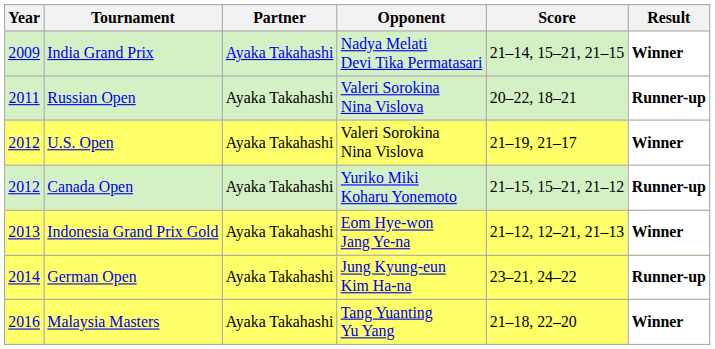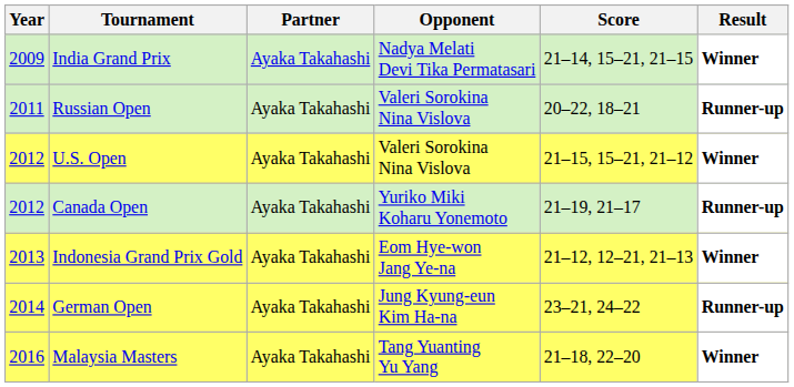U.S. Open | Score: 21–19, 21–17 -> 21–15, 15–21, 21–12
Canada Open | Score: 21–15, 15–21, 21–12 -> 21–19, 21–17
